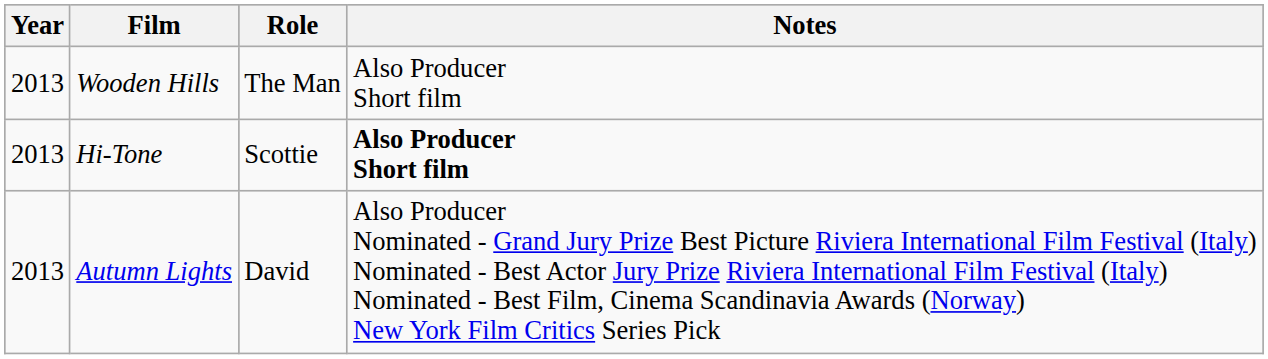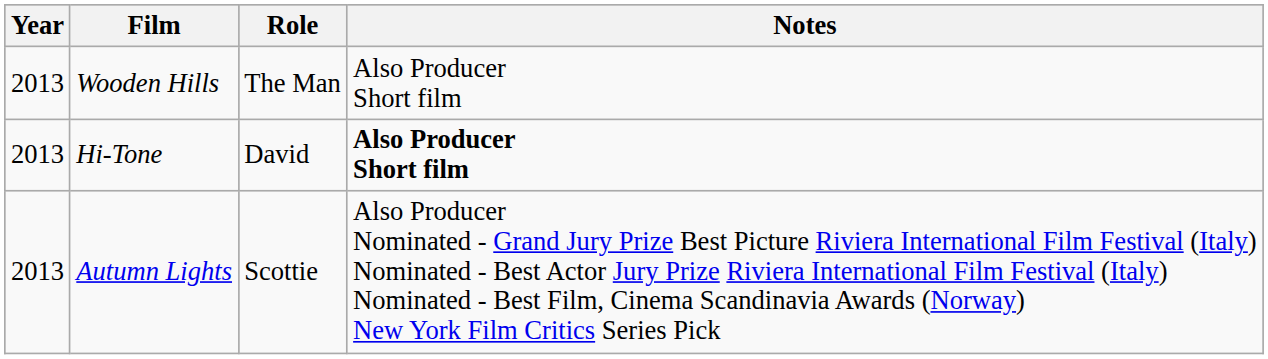Hi-Tone | Role: Scottie -> David
Autumn Lights | Role: David -> Scottie
